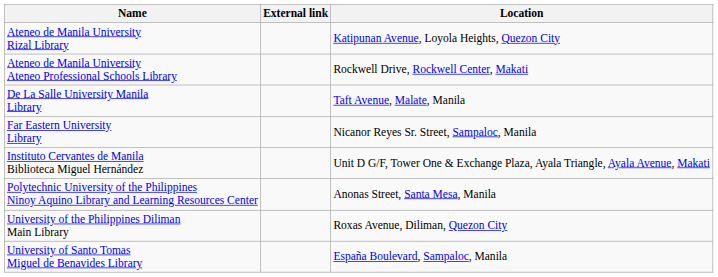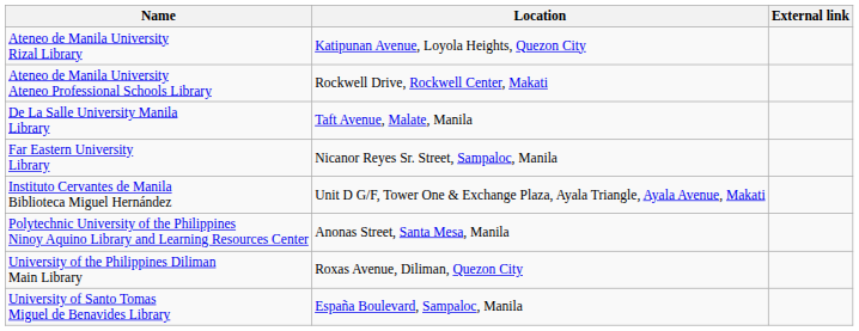columns swapped: Location <-> External link
